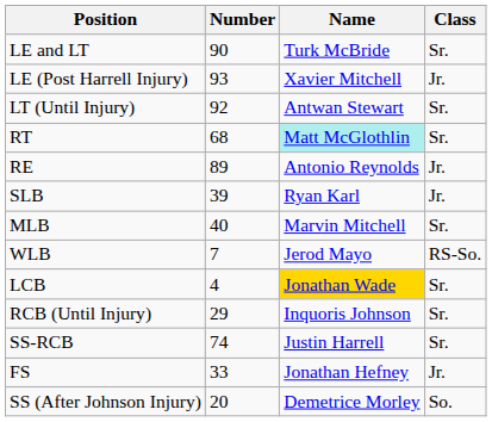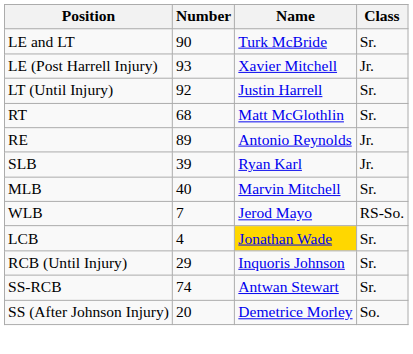LT (Until Injury) | Name: Antwan Stewart -> Justin Harrell
RT | Name: paleturquoise background -> no background
SS-RCB | Name: Justin Harrell -> Antwan Stewart
- row: FS | 33 | Jonathan Hefney | Jr.
